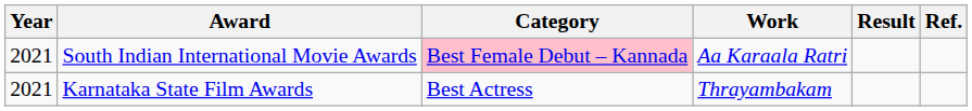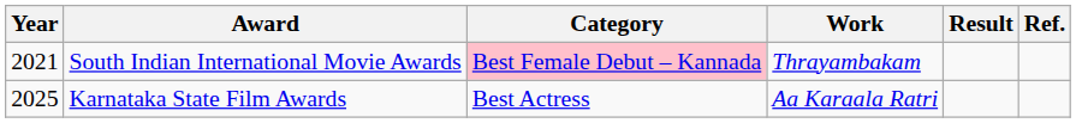South Indian International Movie Awards | Work: Aa Karaala Ratri -> Thrayambakam
Karnataka State Film Awards | Year: 2021 -> 2025
Karnataka State Film Awards | Work: Thrayambakam -> Aa Karaala Ratri
